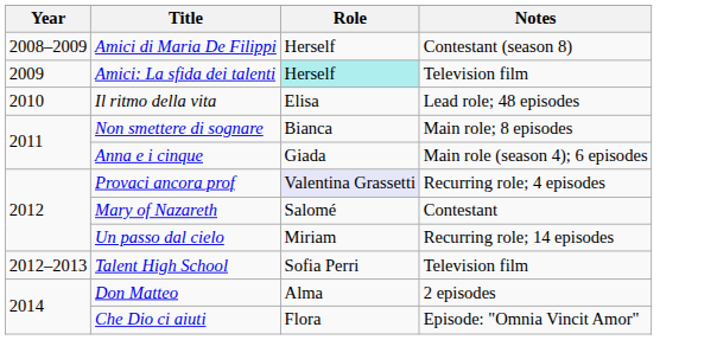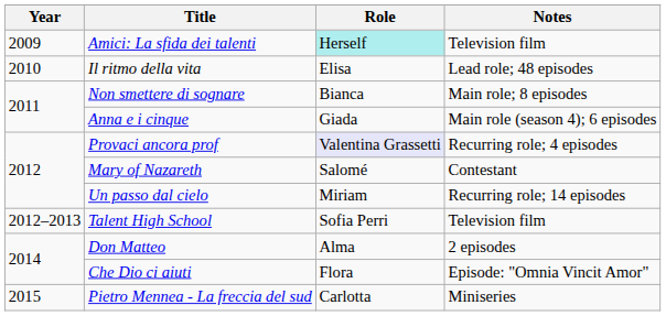- row: 2008–2009 | Amici di Maria De Filippi | Herself | Contestant (season 8)
+ row: 2015 | Pietro Mennea - La freccia del sud | Carlotta | Miniseries
